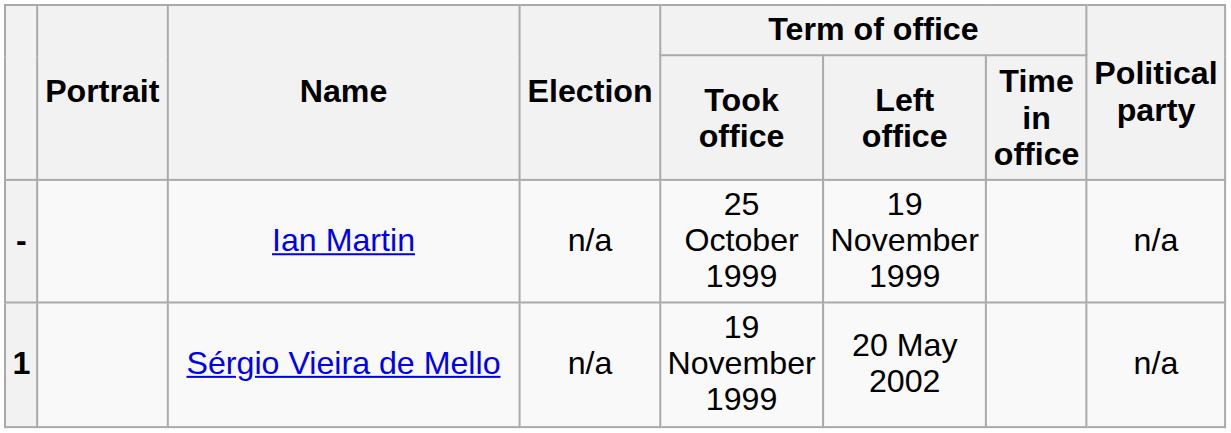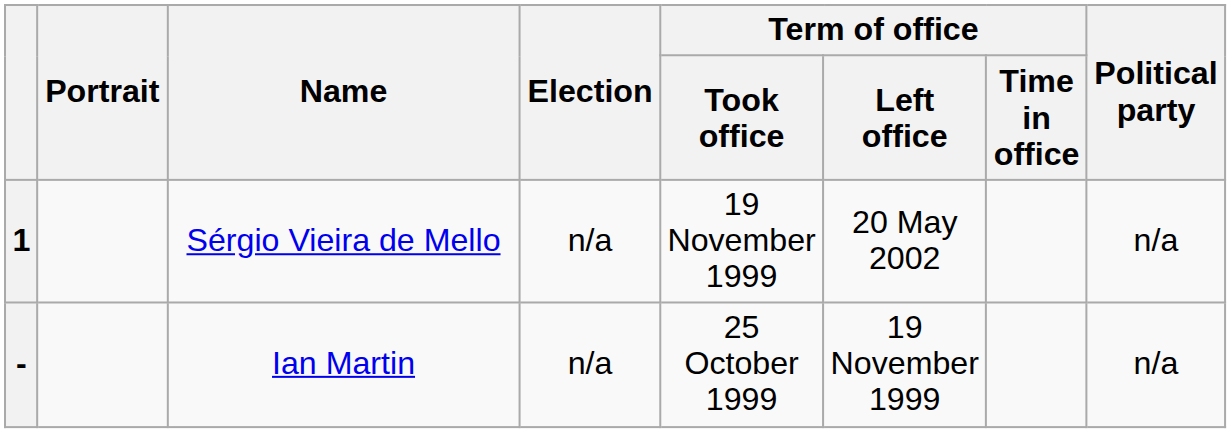rows swapped: - <-> 1
